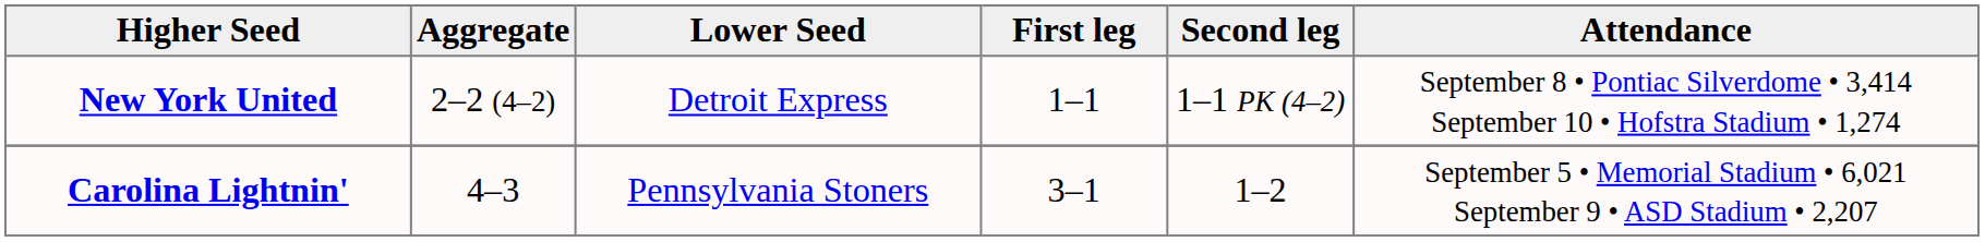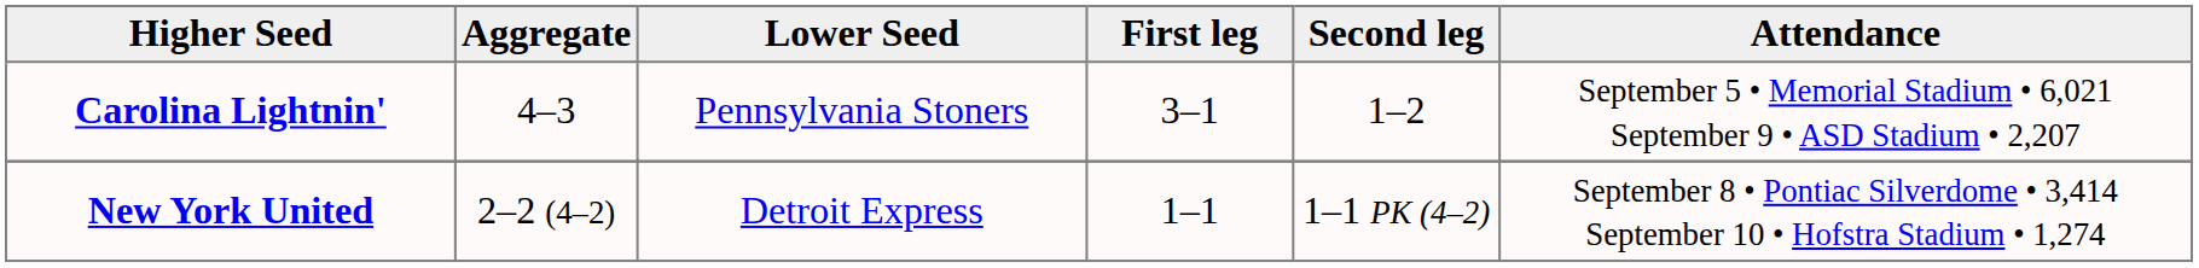rows swapped: Carolina Lightnin' <-> New York United
